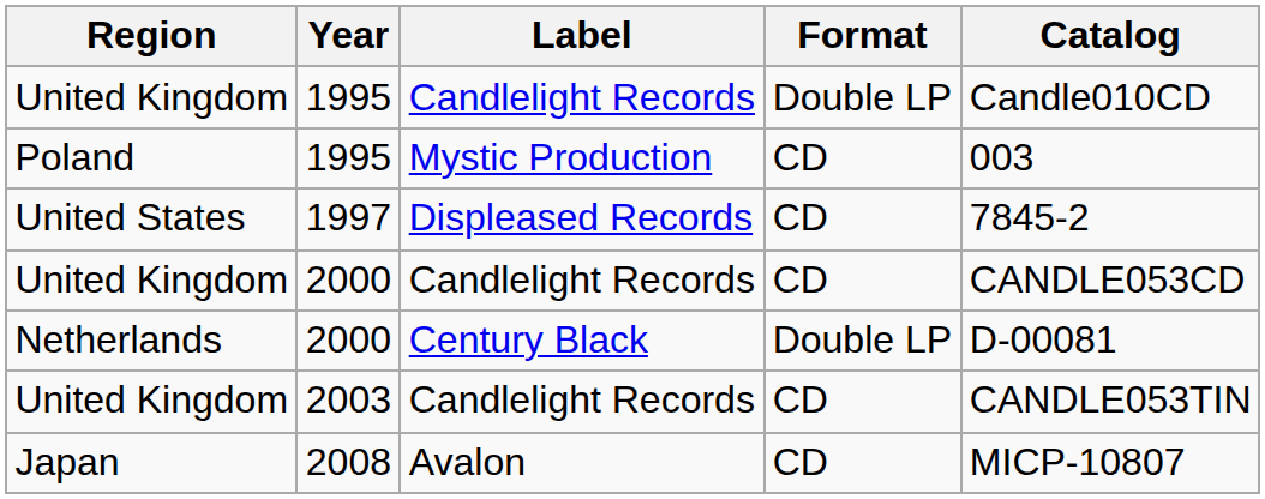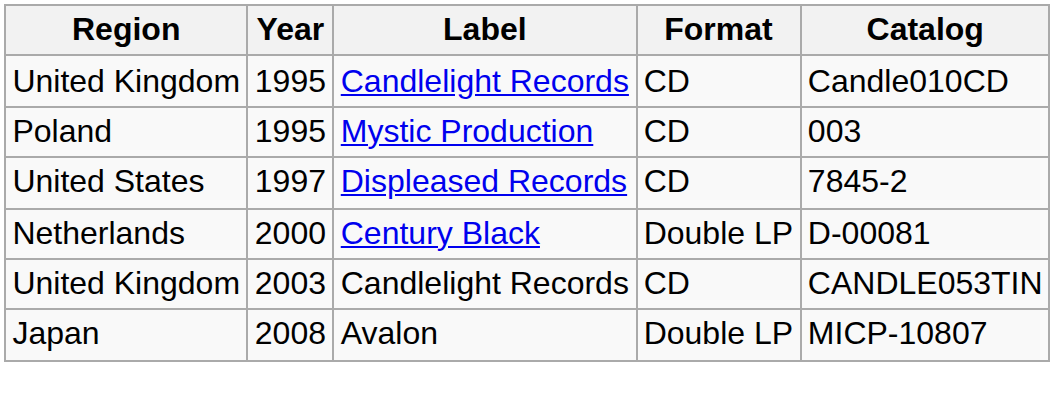United Kingdom / 1995 | Format: Double LP -> CD
- row: United Kingdom | 2000 | Candlelight Records | CD | CANDLE053CD
Japan | Format: CD -> Double LP
